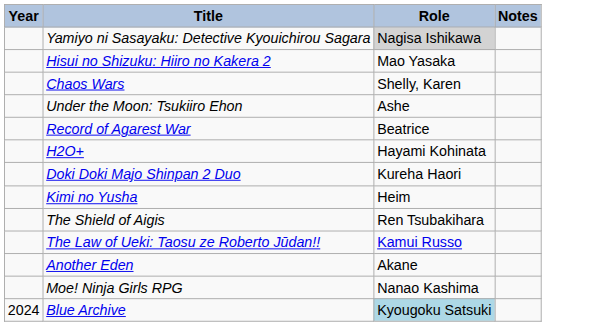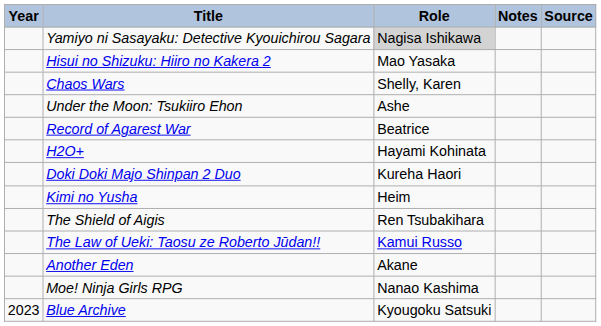+ column: Source
Blue Archive | Year: 2024 -> 2023
Blue Archive | Role: lightblue background -> no background
